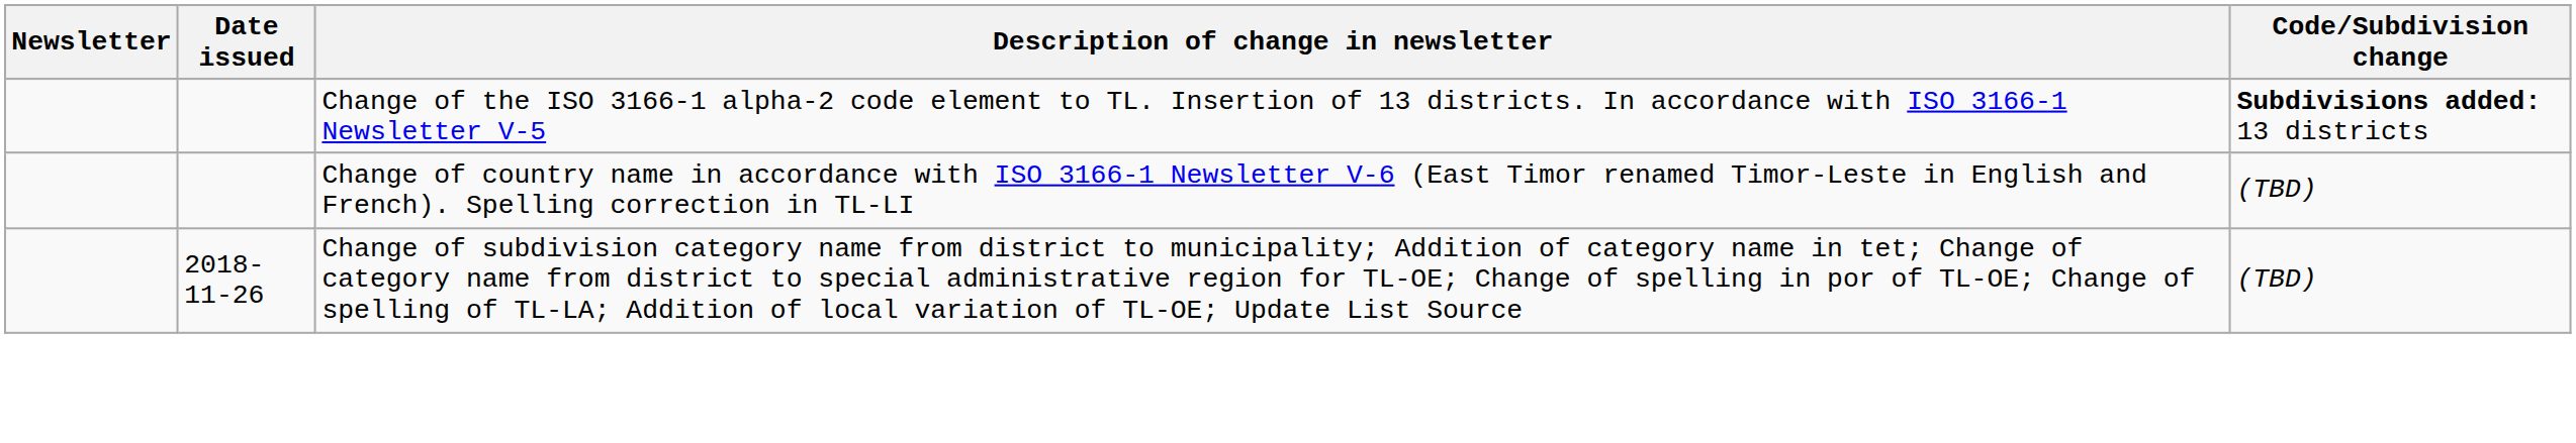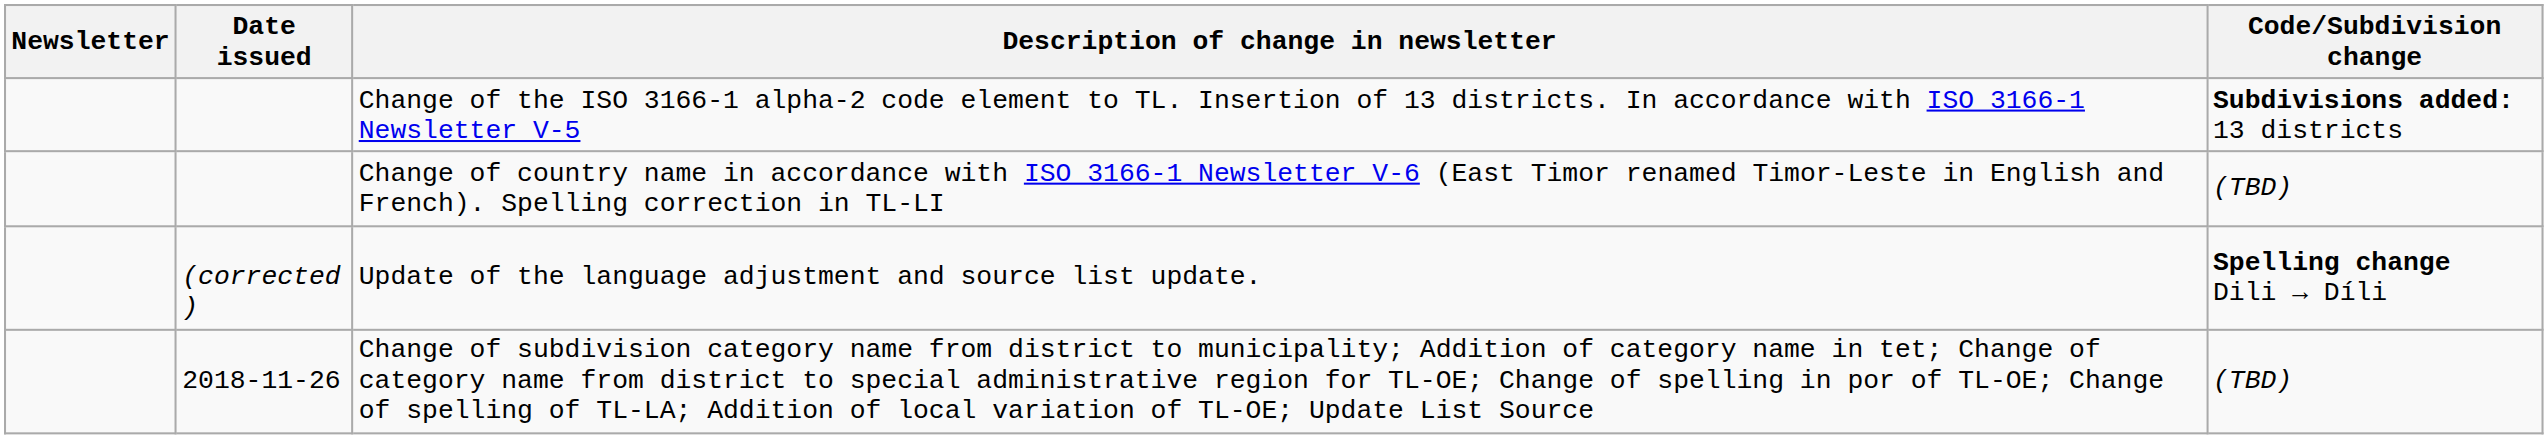+ row: (corrected ) | Update of the language adjustment and source list update. | Spelling change Dili → Díli
